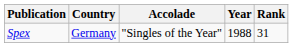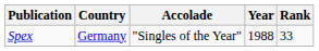Spex | Rank: 31 -> 33
